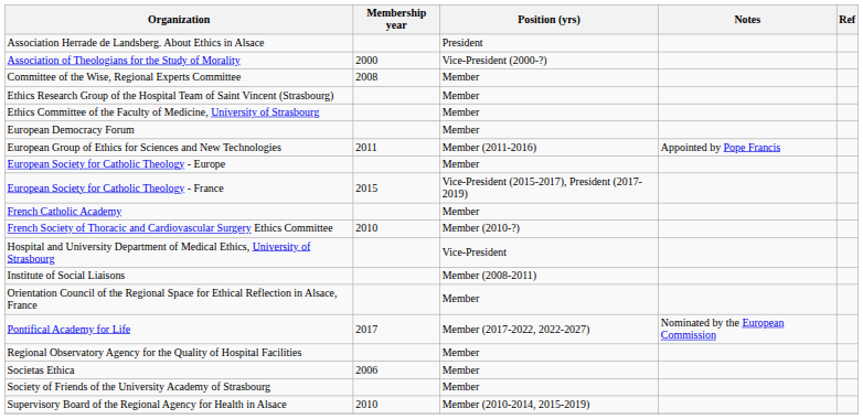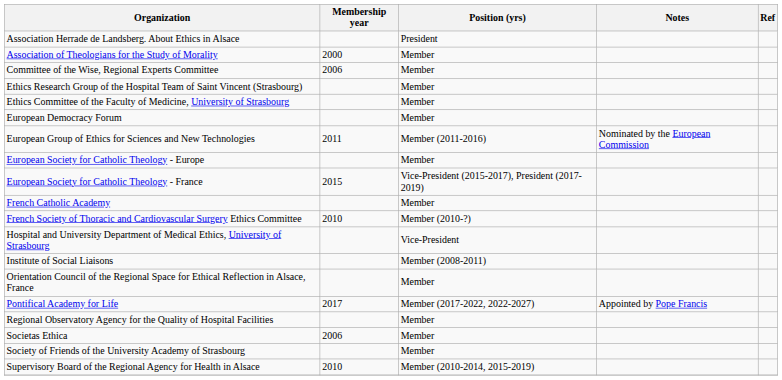Association of Theologians for the Study of Morality | Position (yrs): Vice-President (2000-?) -> Member
Committee of the Wise, Regional Experts Committee | Membership year: 2008 -> 2006
European Group of Ethics for Sciences and New Technologies | Notes: Appointed by Pope Francis -> Nominated by the European Commission
Pontifical Academy for Life | Notes: Nominated by the European Commission -> Appointed by Pope Francis
